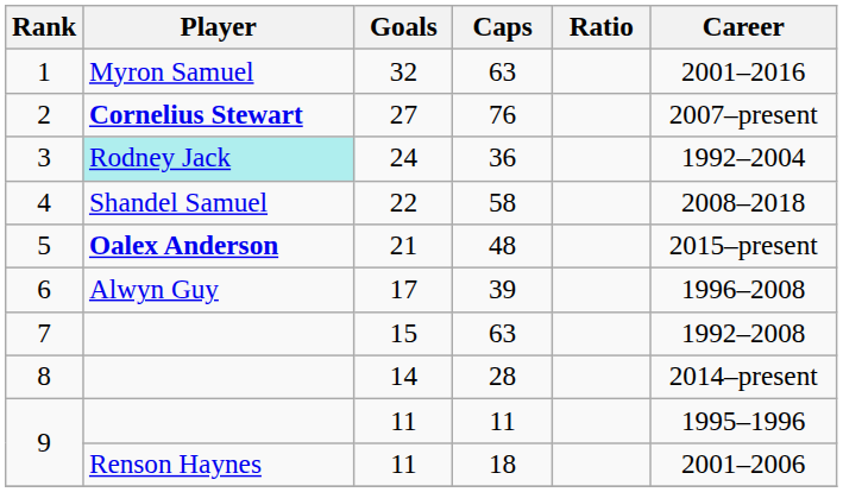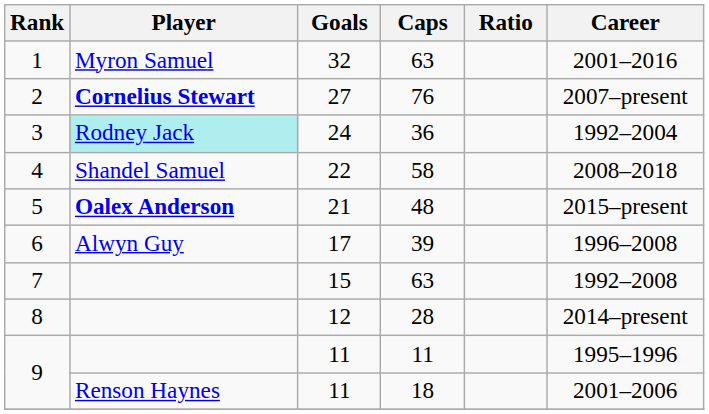8 | Goals: 14 -> 12
